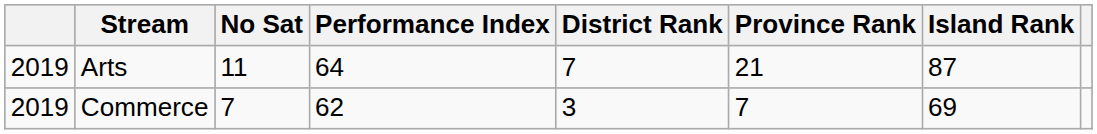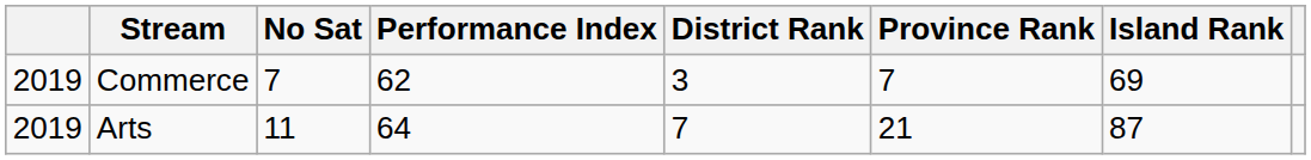rows swapped: Commerce <-> Arts
